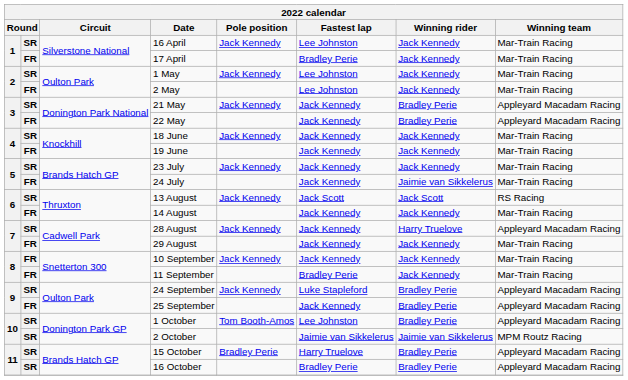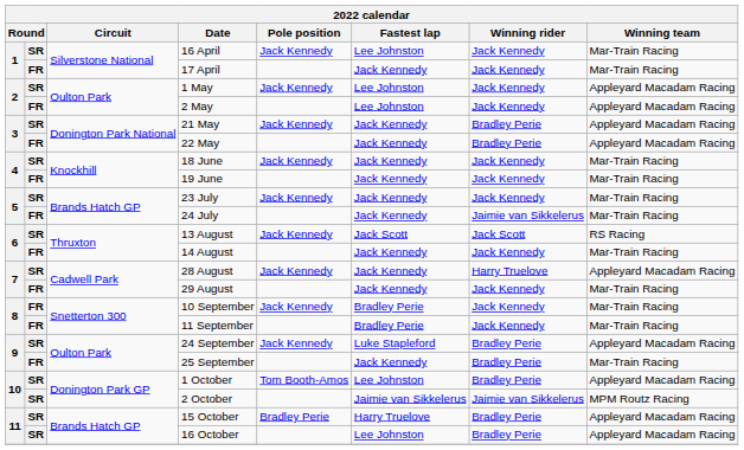17 April | Fastest lap: Bradley Perie -> Jack Kennedy
1 May | Winning team: Mar-Train Racing -> Appleyard Macadam Racing
2 May | Winning team: Mar-Train Racing -> Appleyard Macadam Racing
10 September | Fastest lap: Jack Kennedy -> Bradley Perie
25 September | Winning team: Appleyard Macadam Racing -> Mar-Train Racing
16 October | Fastest lap: Bradley Perie -> Lee Johnston
